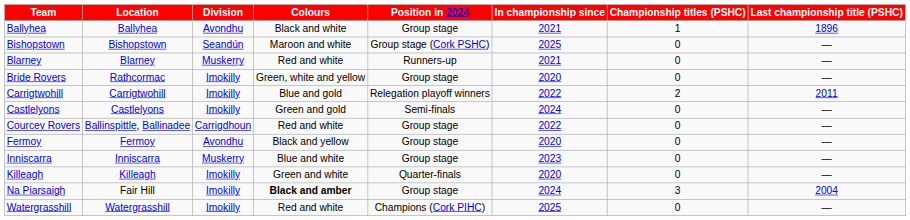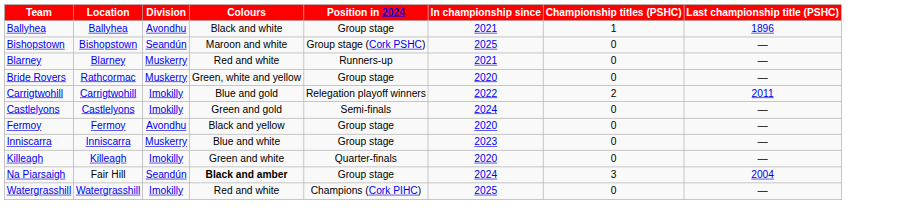Bride Rovers | Division: Imokilly -> Muskerry
- row: Courcey Rovers | Ballinspittle, Ballinadee | Carrigdhoun | Red and white | Group stage | 2022 | 0 | —
Na Piarsaigh | Division: Imokilly -> Seandún
